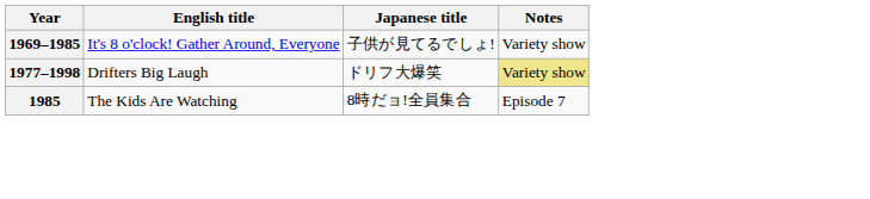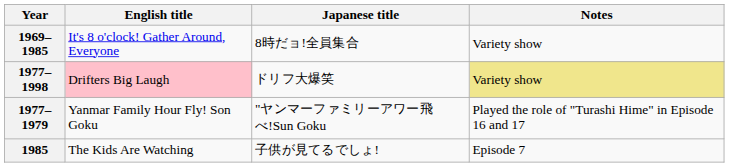1969–1985 | Japanese title: 子供が見てるでしょ! -> 8時だョ!全員集合
1977–1998 | English title: no background -> pink background
+ row: 1977–1979 | Yanmar Family Hour Fly! Son Goku | "ヤンマーファミリーアワー飛べ!Sun Goku | Played the role of "Turashi Hime" in Episode 16 and 17
1985 | Japanese title: 8時だョ!全員集合 -> 子供が見てるでしょ!
